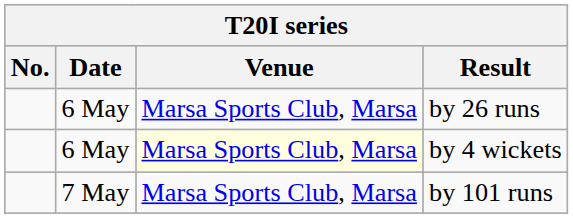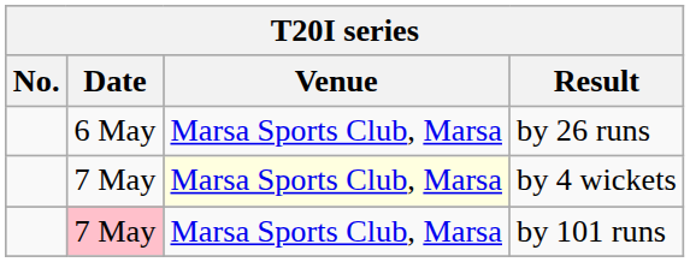by 4 wickets | Date: 6 May -> 7 May
by 101 runs | Date: no background -> pink background
